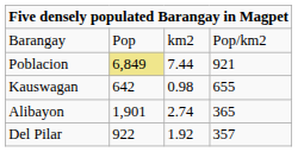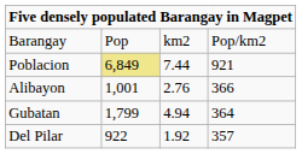- row: Kauswagan | 642 | 0.98 | 655
Alibayon | column 2: 1,901 -> 1,001
Alibayon | column 3: 2.74 -> 2.76
Alibayon | column 4: 365 -> 366
+ row: Gubatan | 1,799 | 4.94 | 364
